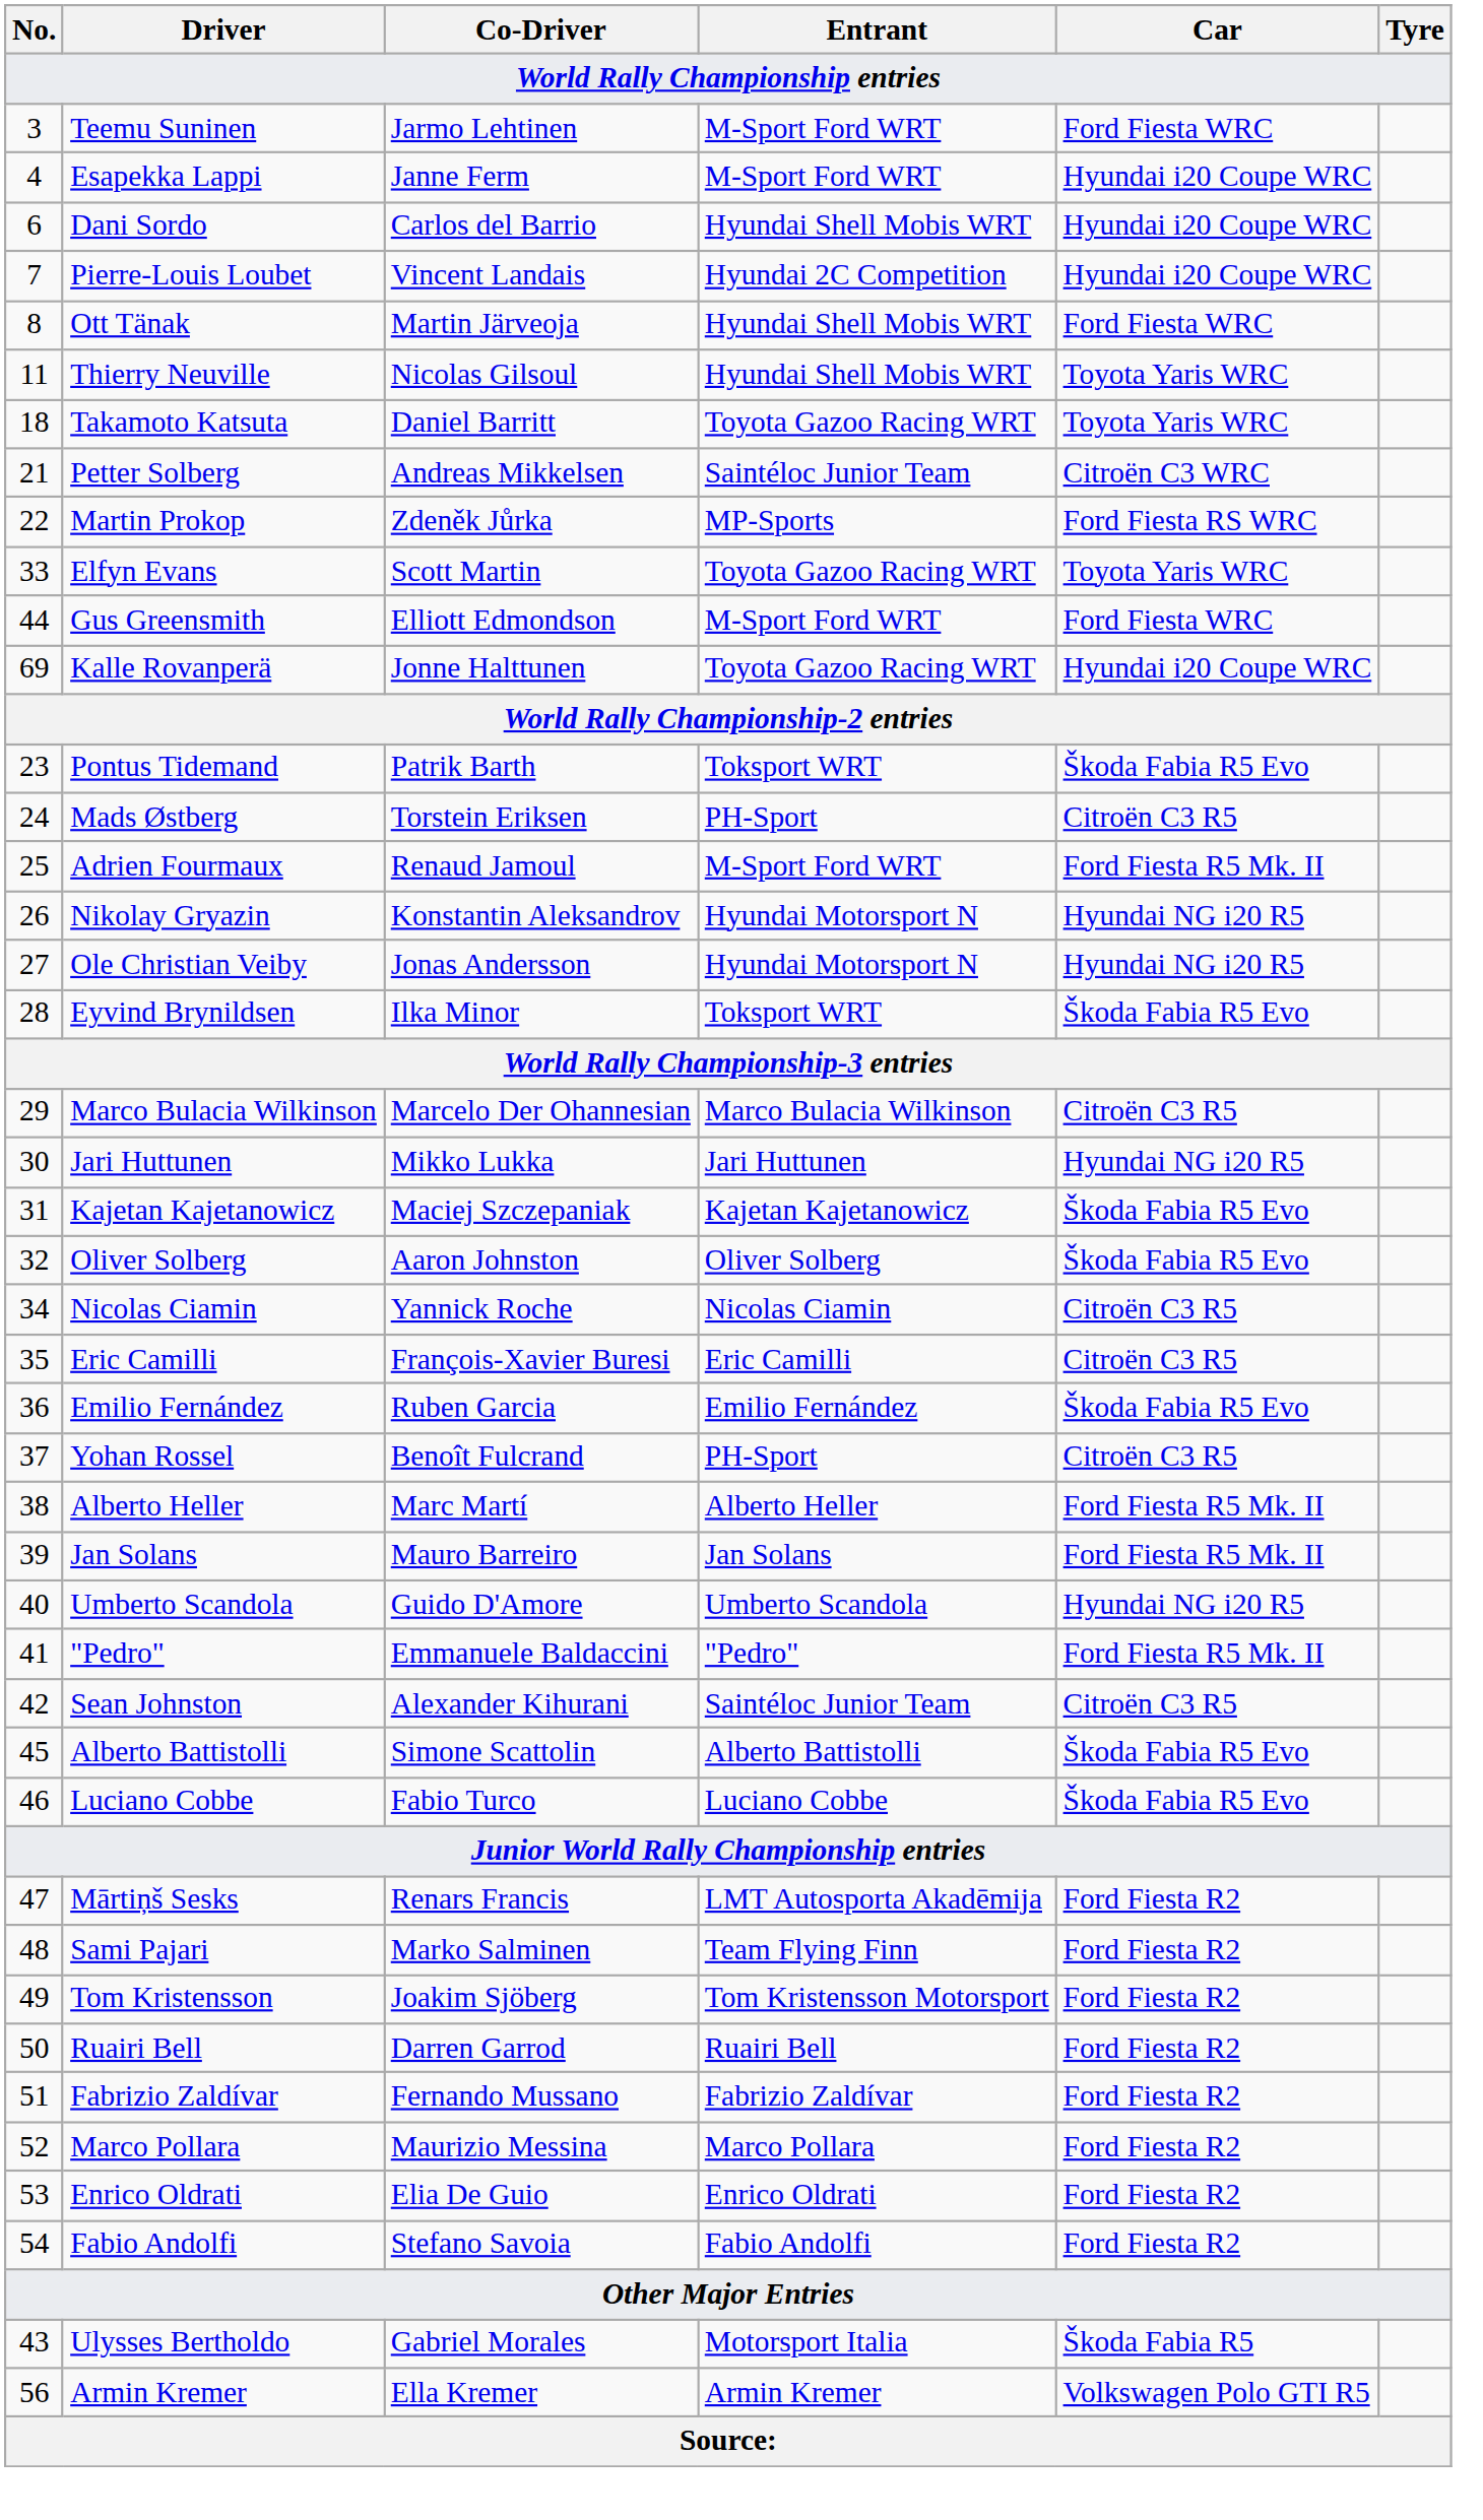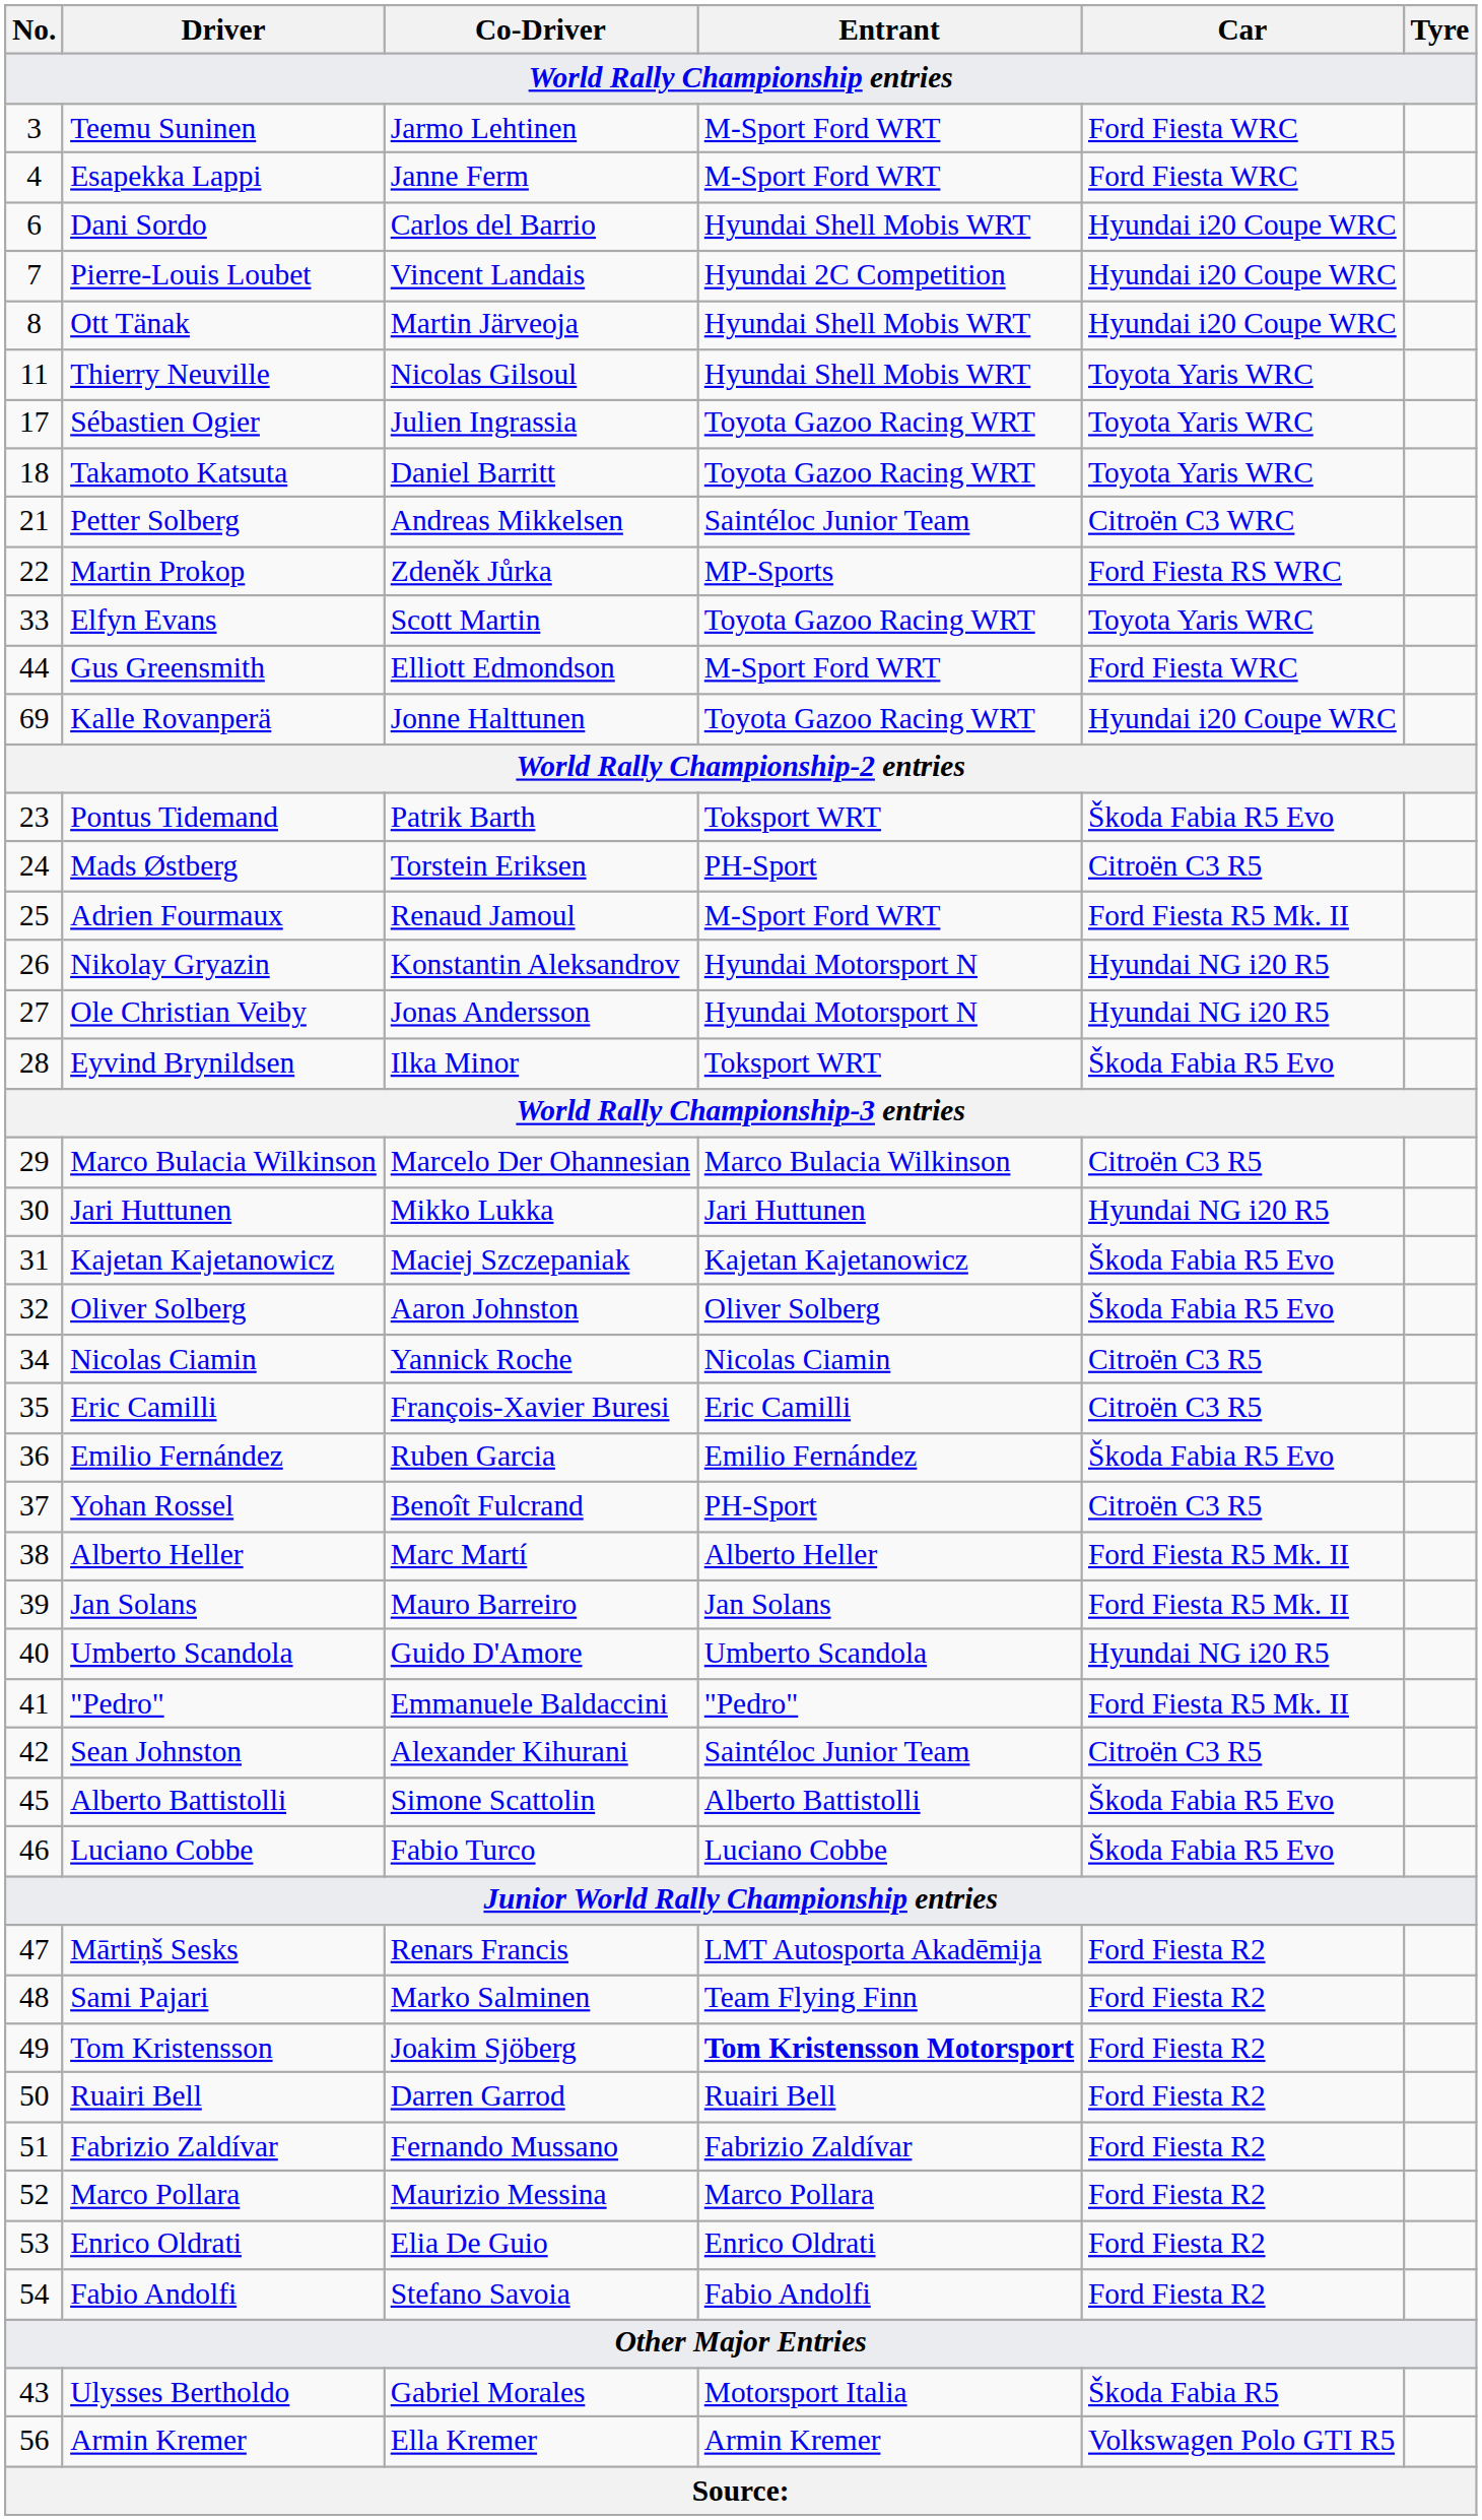Esapekka Lappi | Car: Hyundai i20 Coupe WRC -> Ford Fiesta WRC
Ott Tänak | Car: Ford Fiesta WRC -> Hyundai i20 Coupe WRC
+ row: 17 | Sébastien Ogier | Julien Ingrassia | Toyota Gazoo Racing WRT | Toyota Yaris WRC
Tom Kristensson | Entrant: normal -> bold
